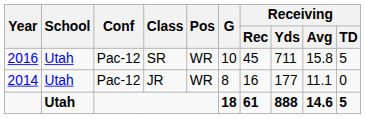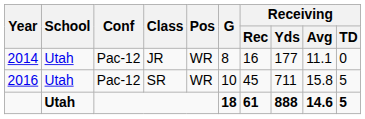rows swapped: JR <-> SR
